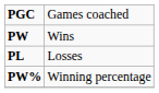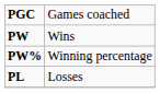rows swapped: PL <-> PW%
